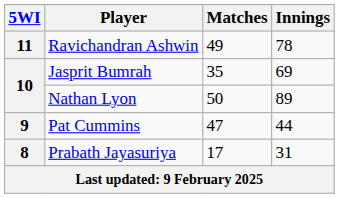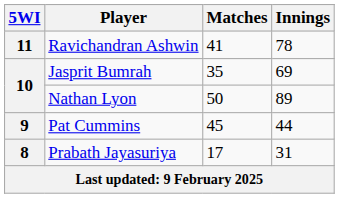Ravichandran Ashwin | Matches: 49 -> 41
Pat Cummins | Matches: 47 -> 45
